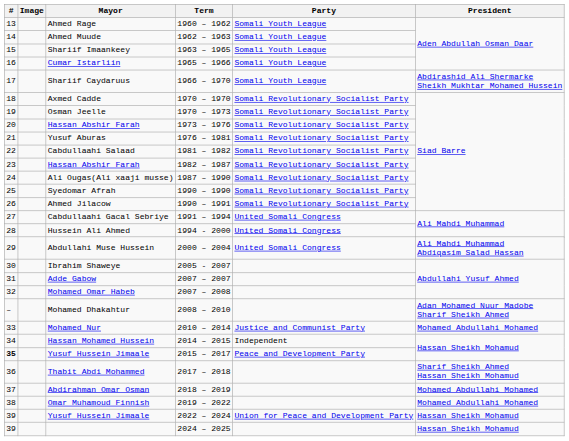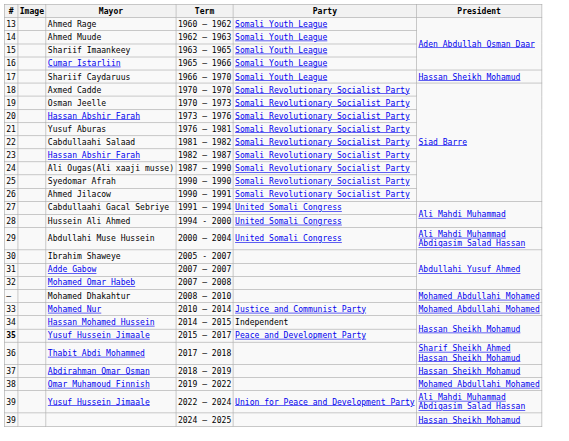Shariif Caydaruus | President: Abdirashid Ali Shermarke Sheikh Mukhtar Mohamed Hussein -> Hassan Sheikh Mohamud
Mohamed Dhakahtur | President: Adan Mohamed Nuur Madobe Sharif Sheikh Ahmed -> Mohamed Abdullahi Mohamed
Abdirahman Omar Osman | President: Mohamed Abdullahi Mohamed -> Hassan Sheikh Mohamud
Yusuf Hussein Jimaale / 2022 – 2024 | President: Hassan Sheikh Mohamud -> Ali Mahdi Muhammad Abdiqasim Salad Hassan
